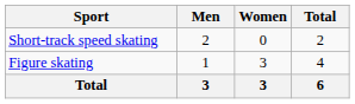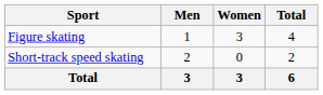rows swapped: Figure skating <-> Short-track speed skating
